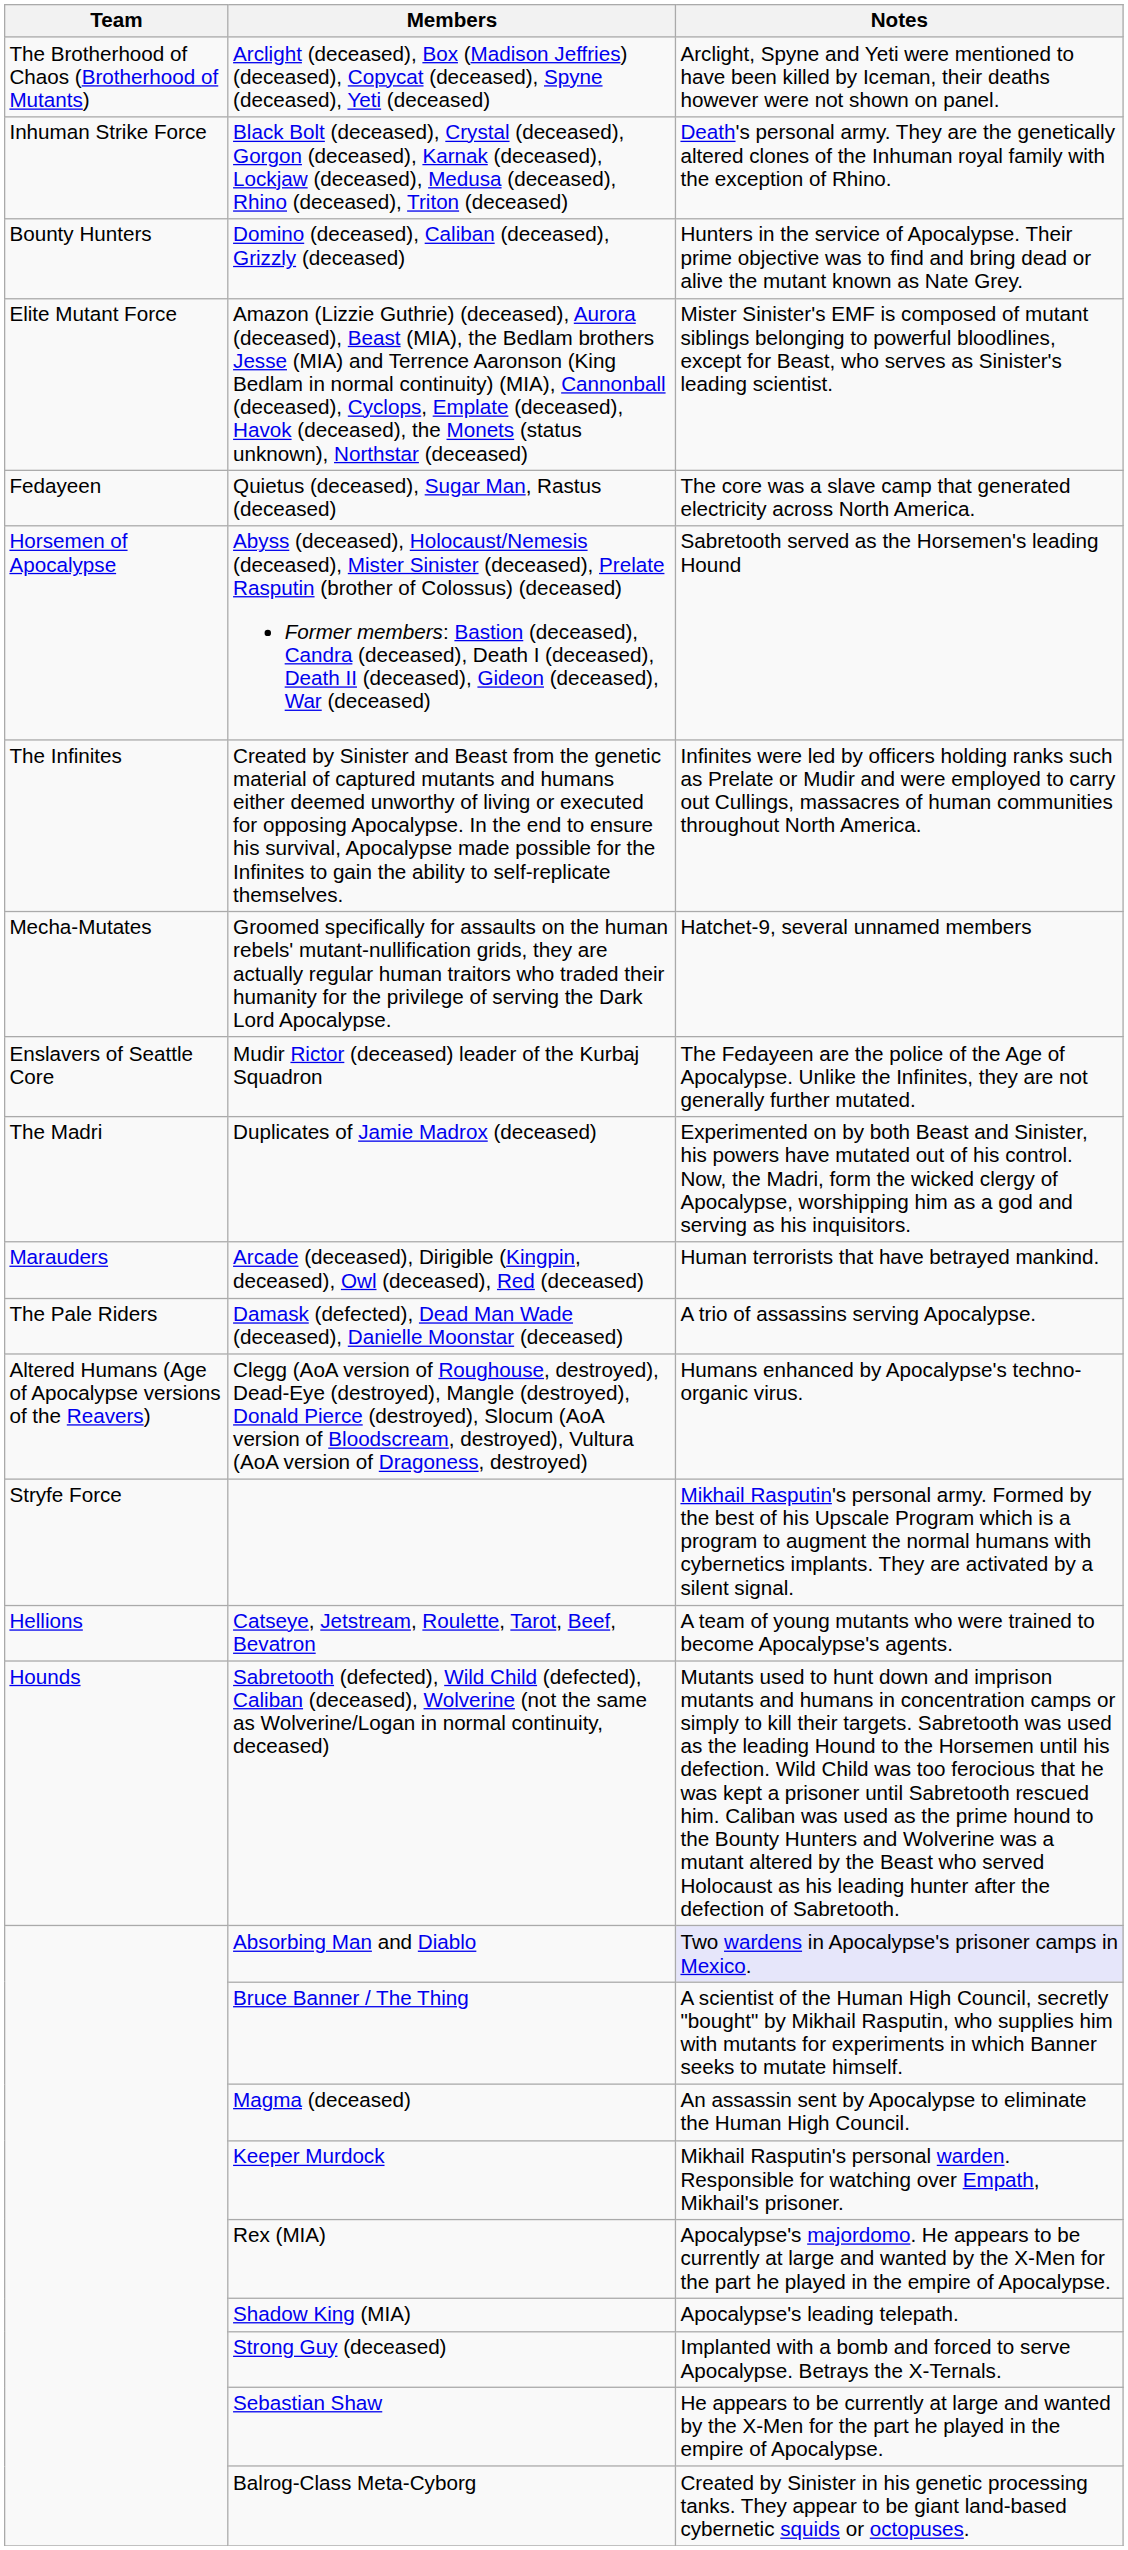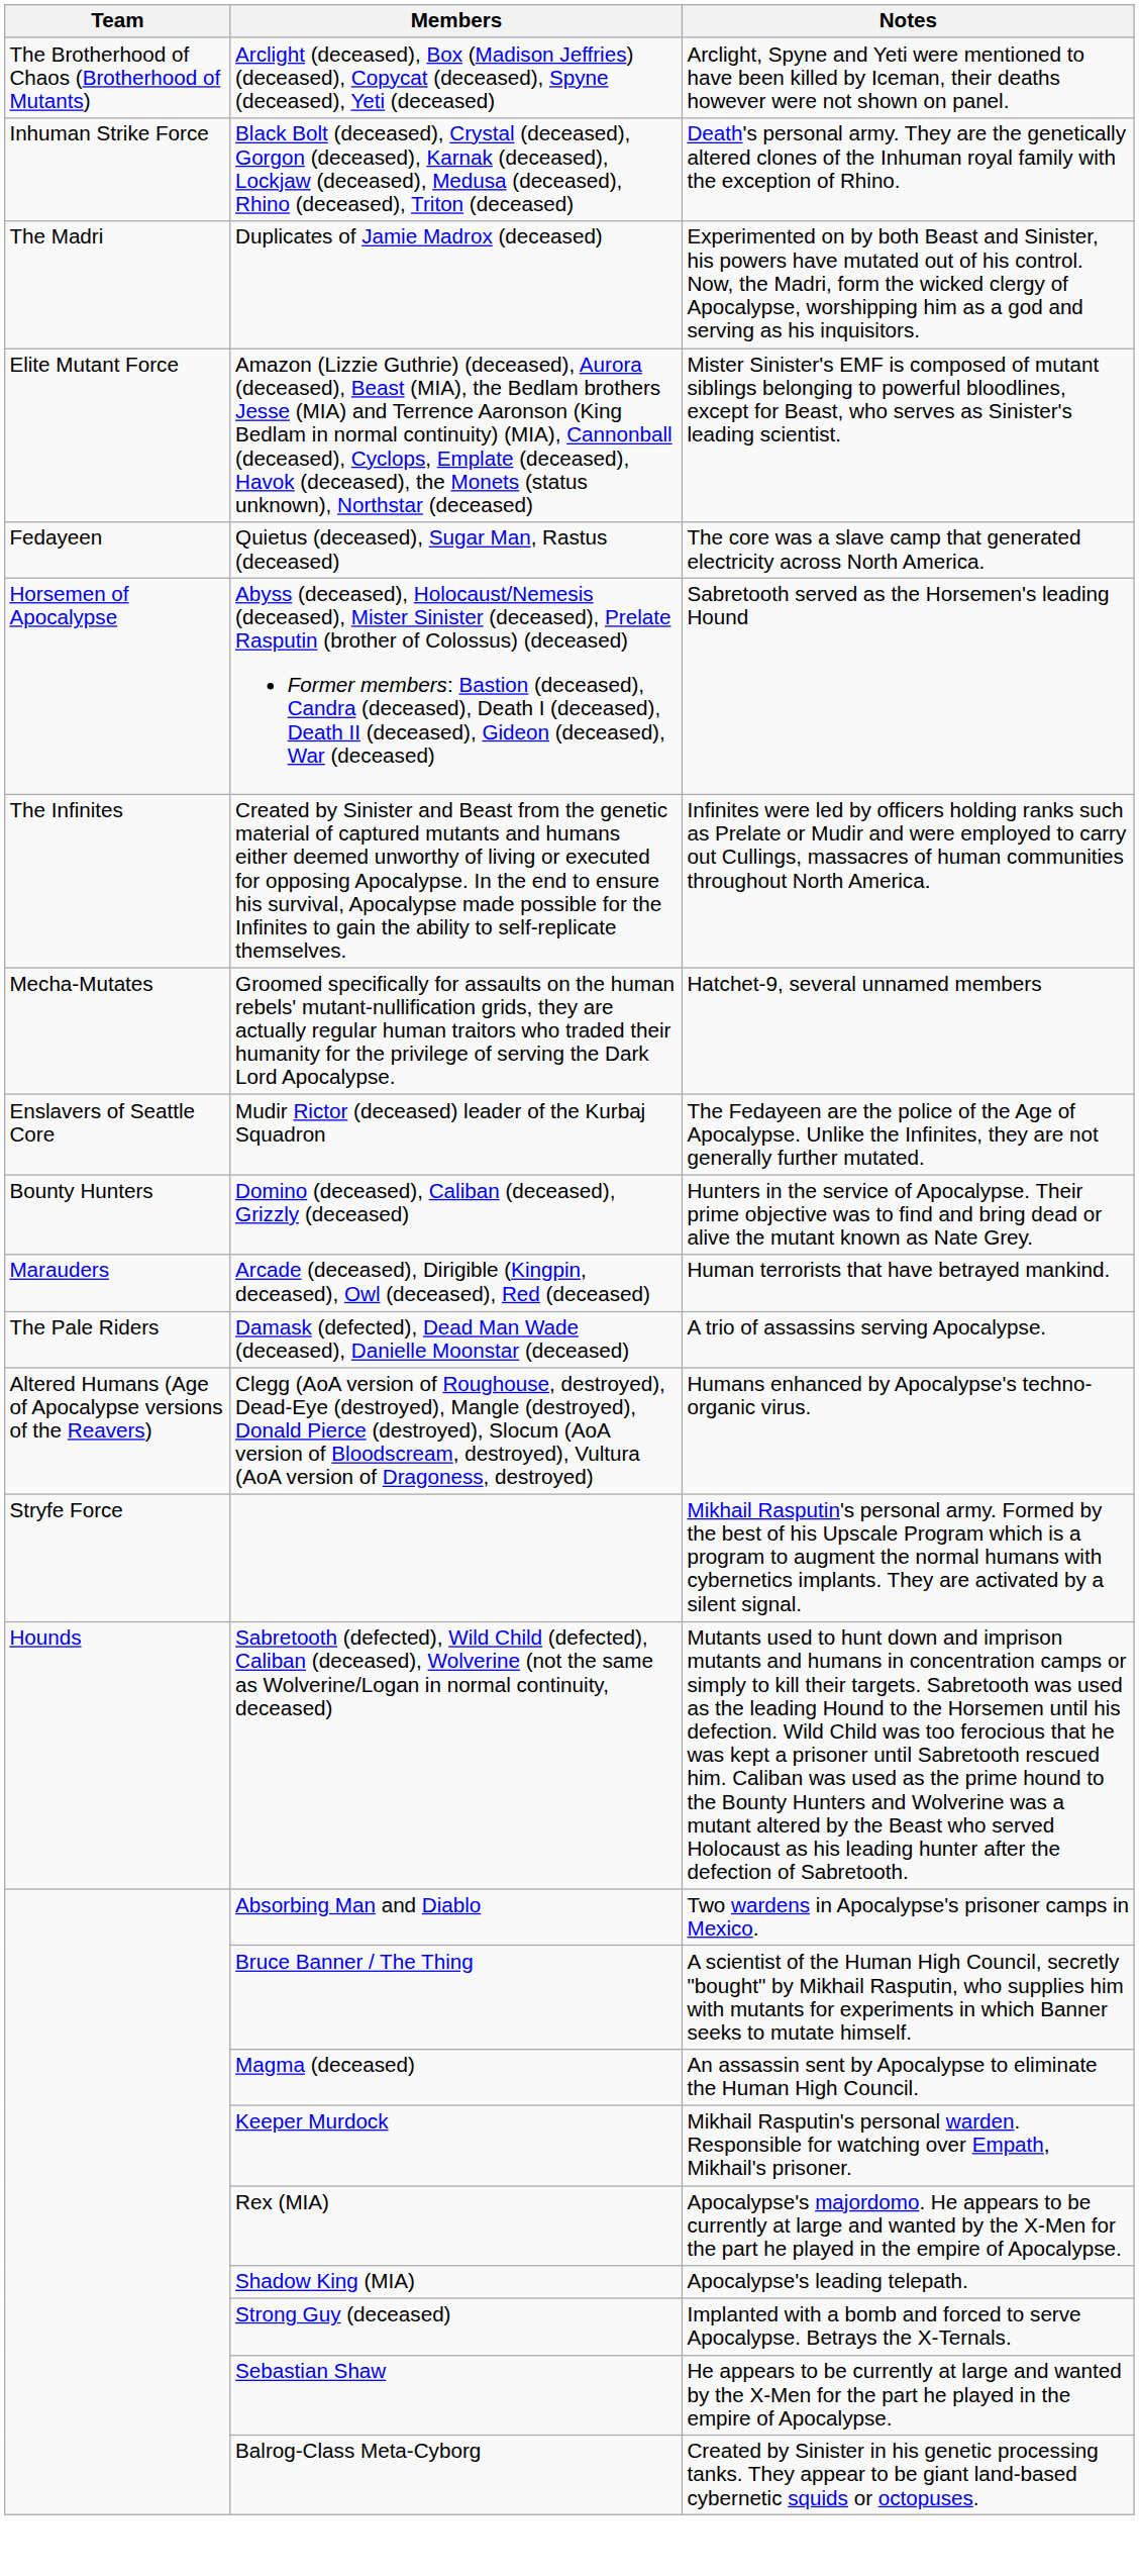rows swapped: Domino (deceased), Caliban (deceased), Grizzly (deceased) <-> Duplicates of Jamie Madrox (deceased)
- row: Hellions | Catseye, Jetstream, Roulette, Tarot, Beef, Bevatron | A team of young mutants who were trained to become Apocalypse's agents.
Absorbing Man and Diablo | Notes: lavender background -> no background
